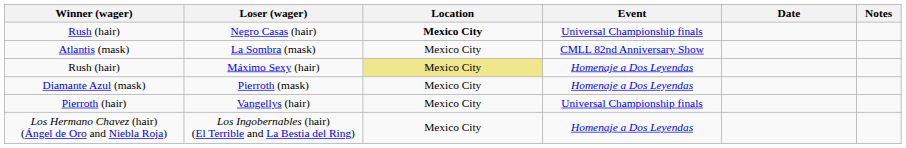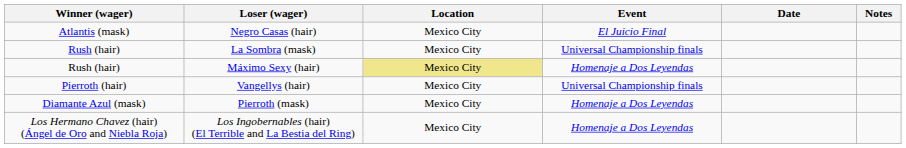Negro Casas (hair) | Winner (wager): Rush (hair) -> Atlantis (mask)
Negro Casas (hair) | Location: bold -> normal
Negro Casas (hair) | Event: Universal Championship finals -> El Juicio Final
La Sombra (mask) | Winner (wager): Atlantis (mask) -> Rush (hair)
La Sombra (mask) | Event: CMLL 82nd Anniversary Show -> Universal Championship finals
rows swapped: Pierroth (mask) <-> Vangellys (hair)
